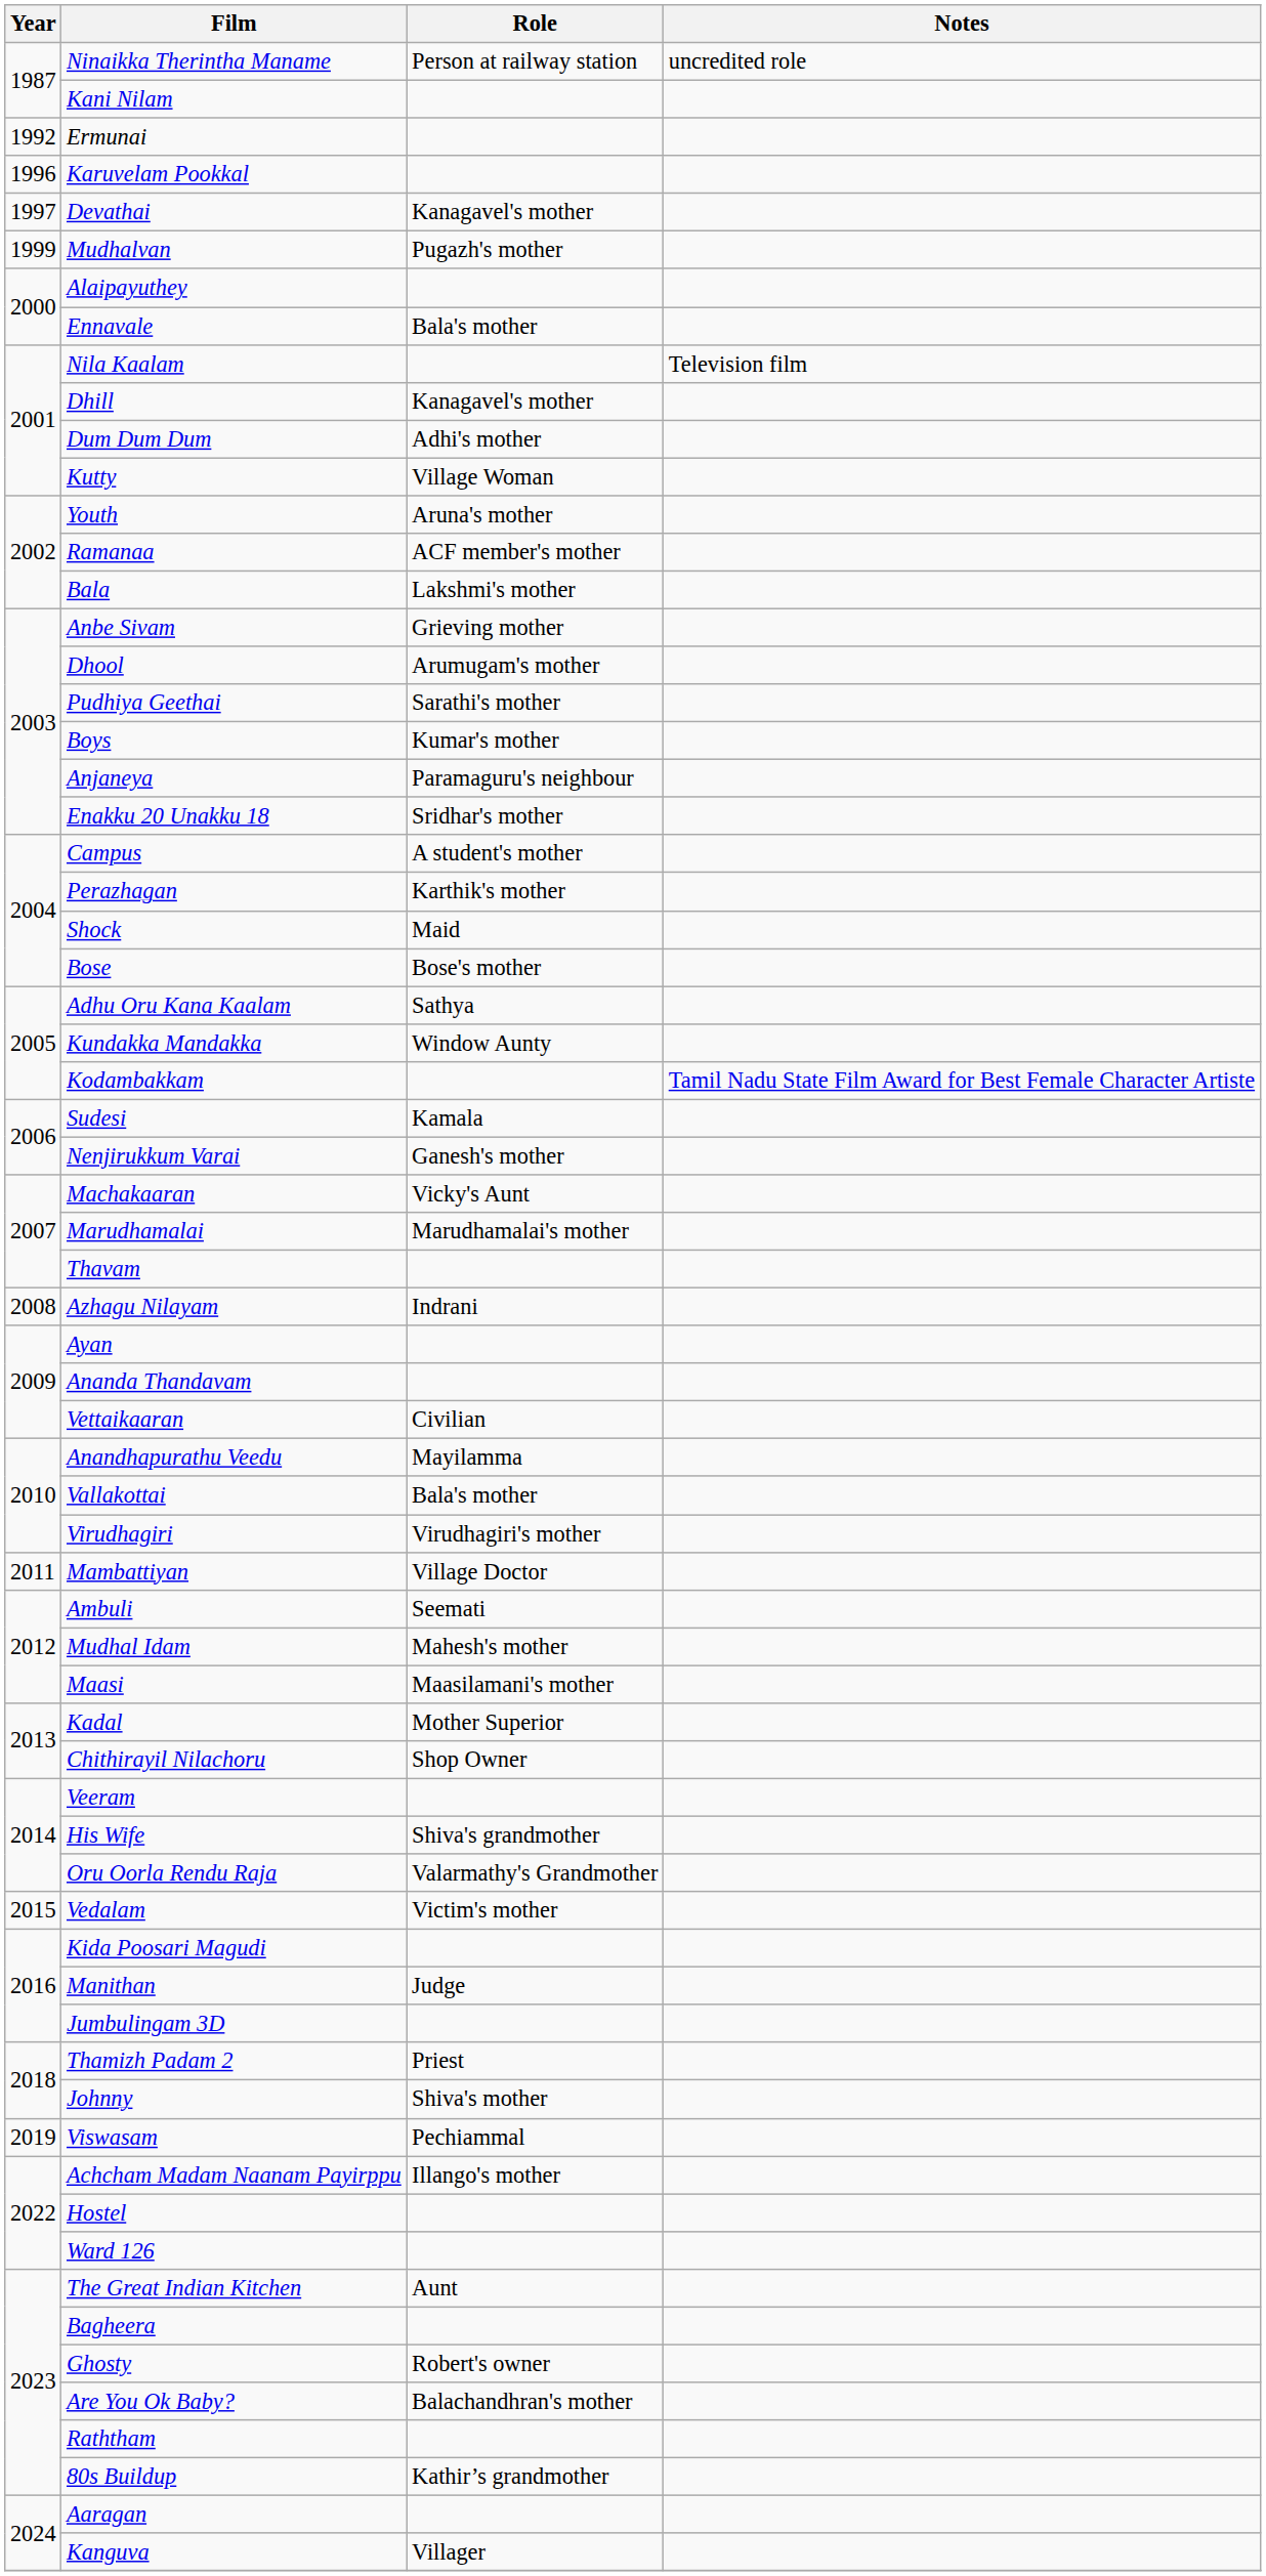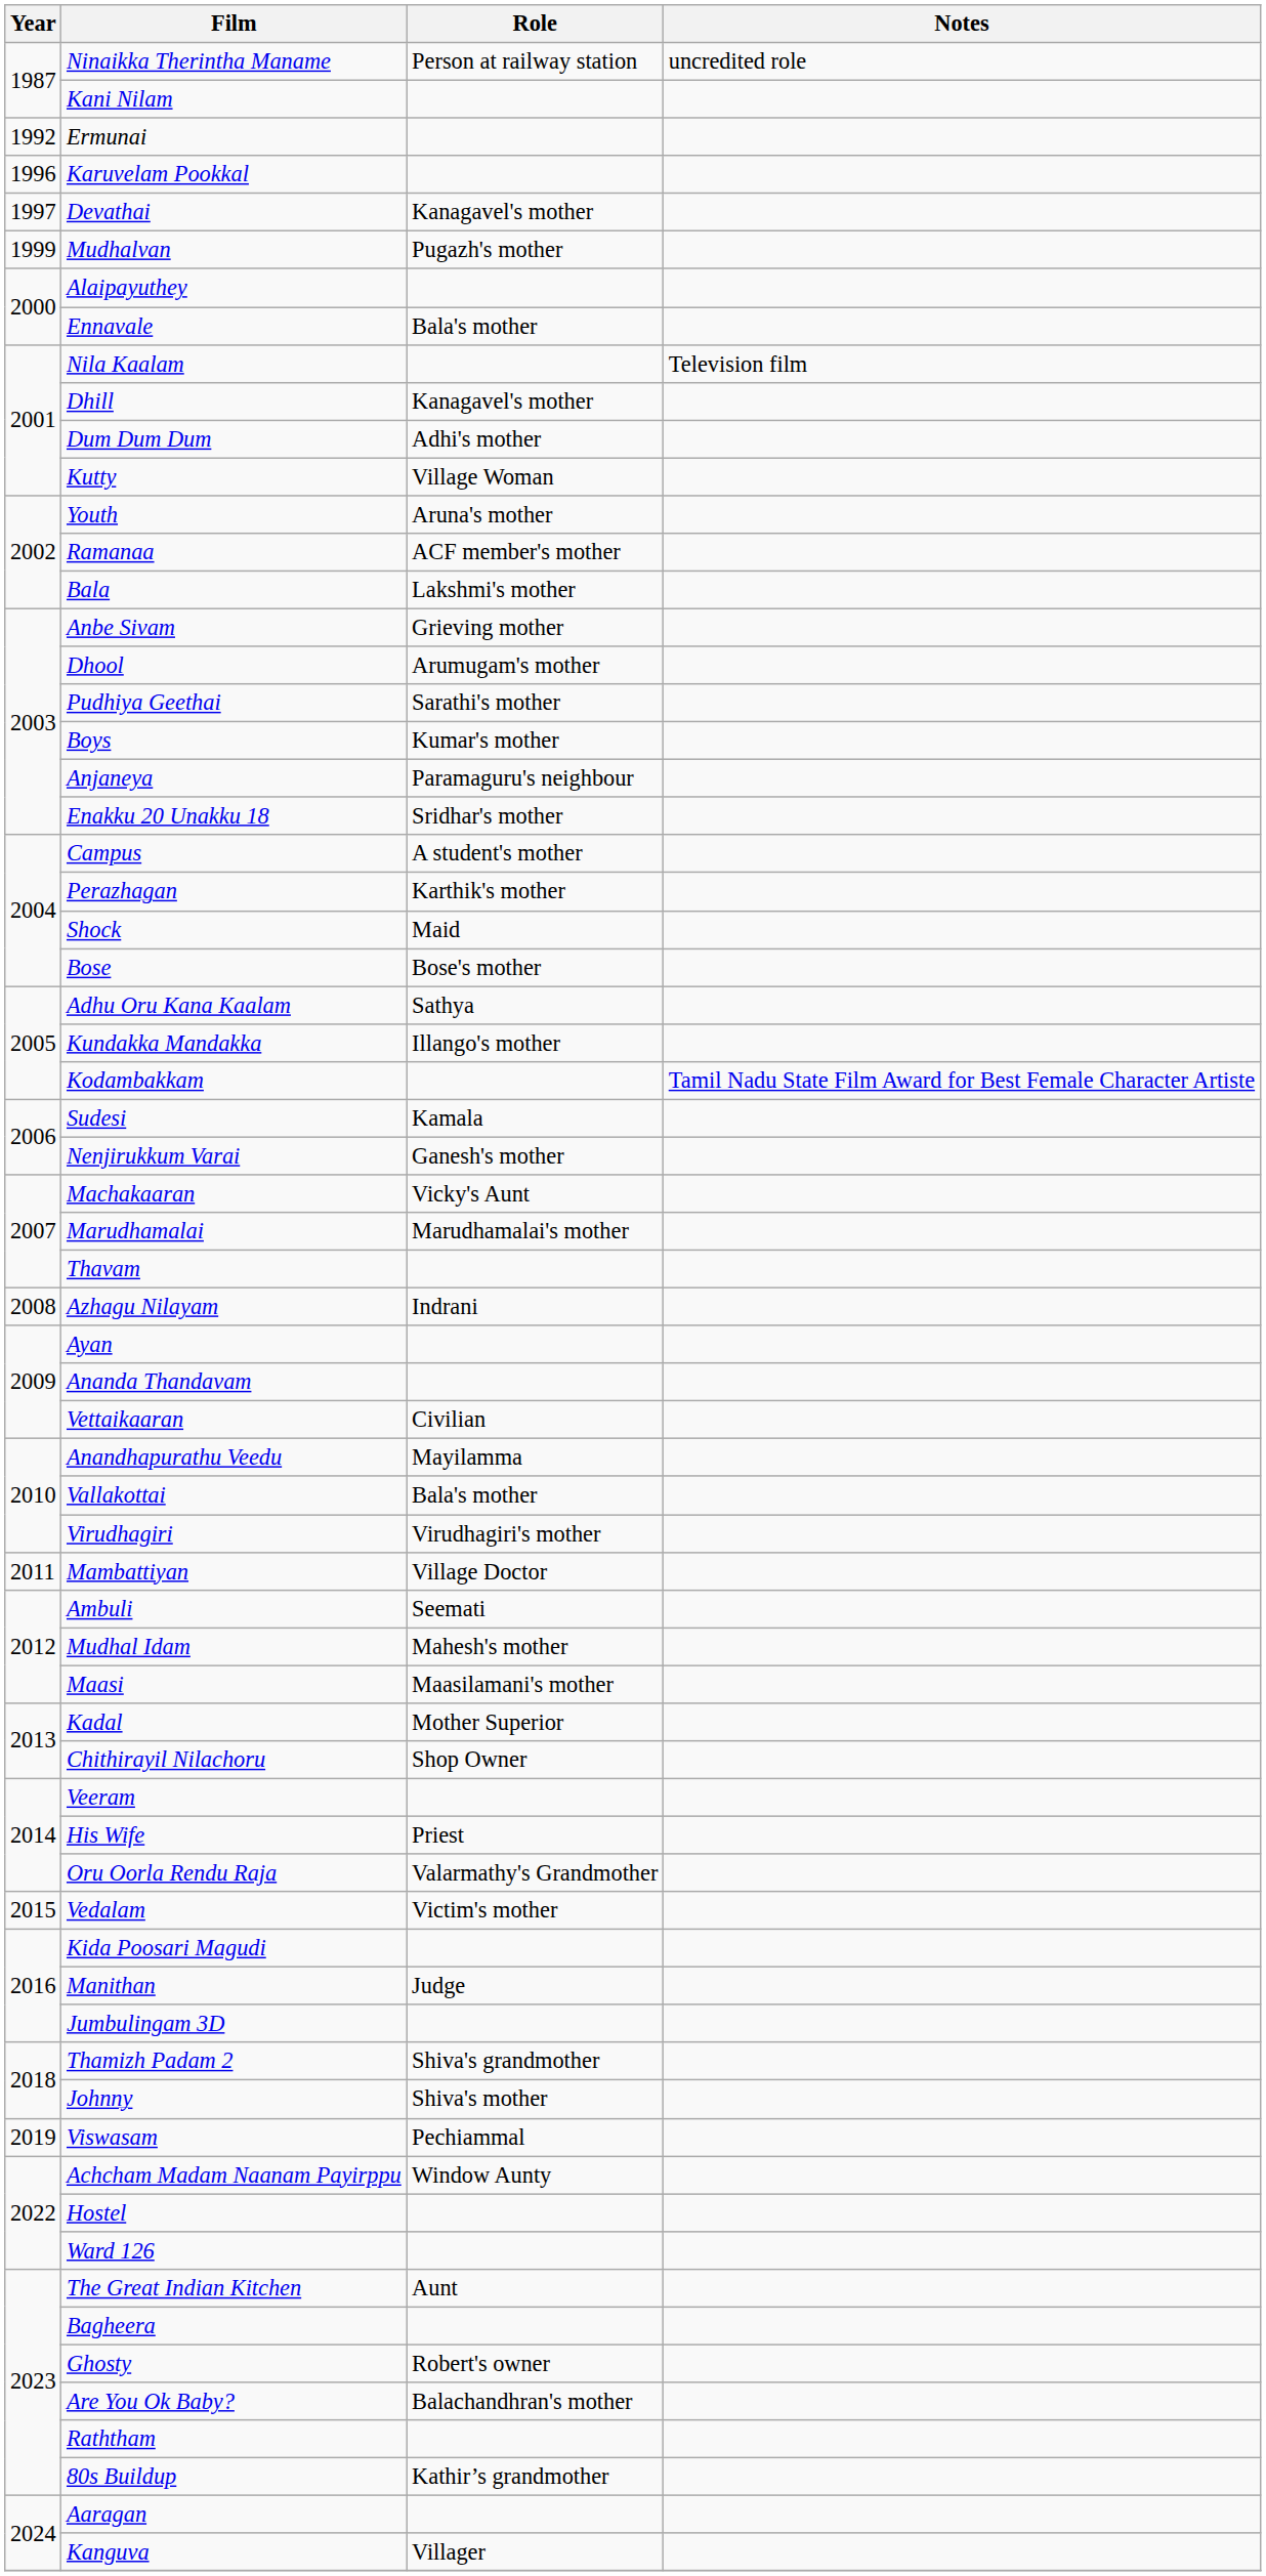Kundakka Mandakka | Role: Window Aunty -> Illango's mother
His Wife | Role: Shiva's grandmother -> Priest
Thamizh Padam 2 | Role: Priest -> Shiva's grandmother
Achcham Madam Naanam Payirppu | Role: Illango's mother -> Window Aunty
